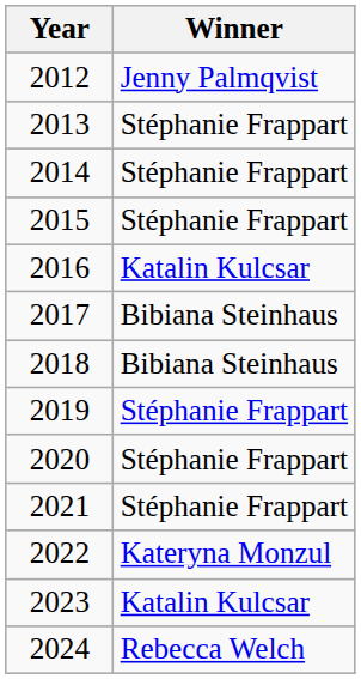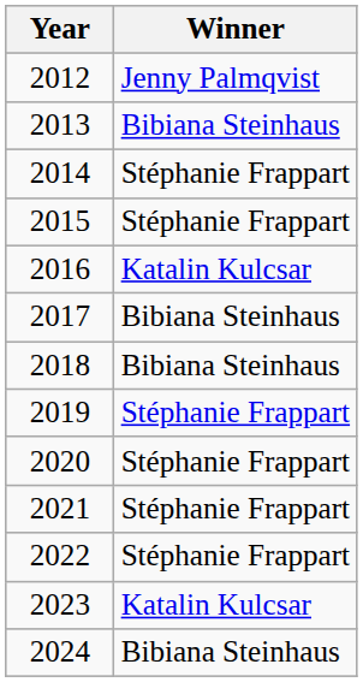2013 | Winner: Stéphanie Frappart -> Bibiana Steinhaus
2022 | Winner: Kateryna Monzul -> Stéphanie Frappart
2024 | Winner: Rebecca Welch -> Bibiana Steinhaus
